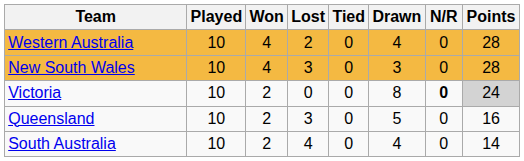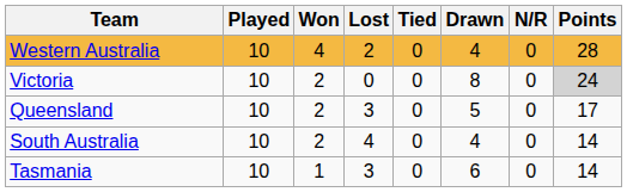- row: New South Wales | 10 | 4 | 3 | 0 | 3 | 0 | 28
Victoria | N/R: bold -> normal
Queensland | Points: 16 -> 17
+ row: Tasmania | 10 | 1 | 3 | 0 | 6 | 0 | 14
